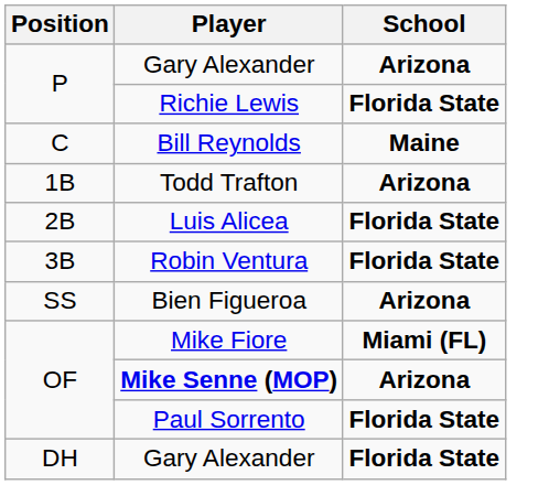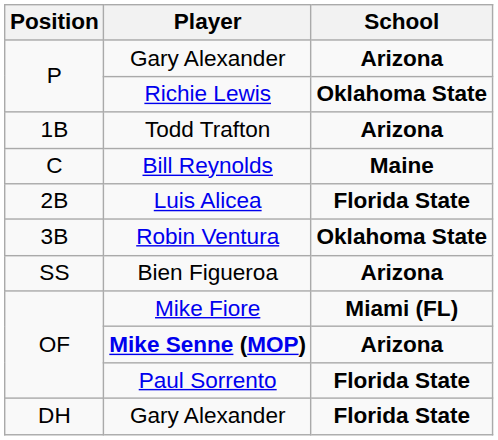Richie Lewis | School: Florida State -> Oklahoma State
rows swapped: Bill Reynolds <-> Todd Trafton
Robin Ventura | School: Florida State -> Oklahoma State
